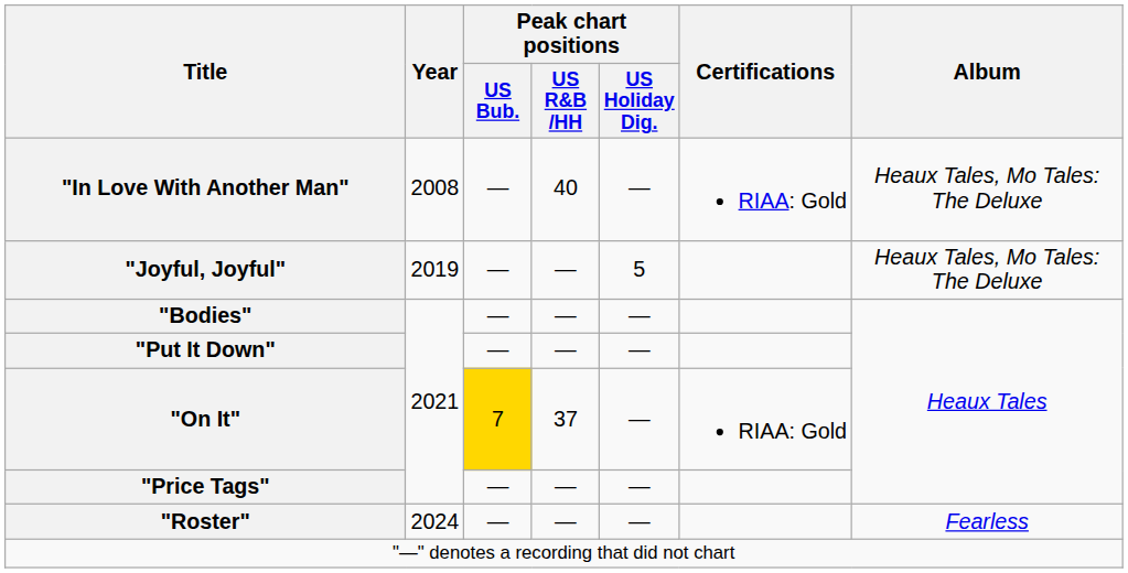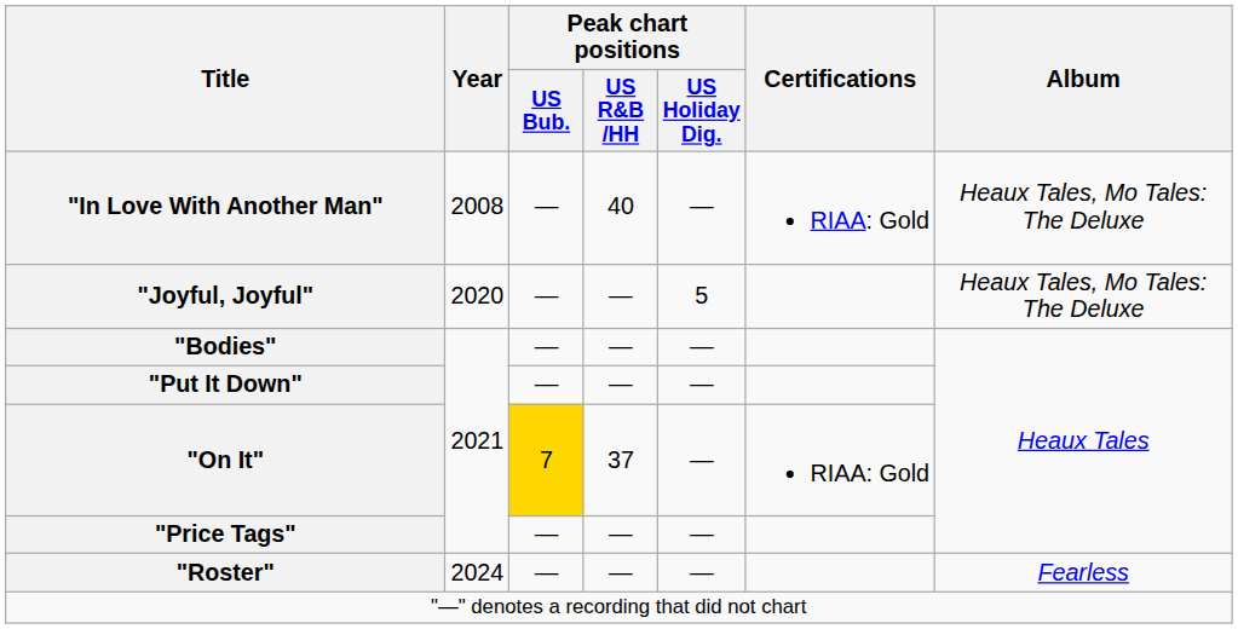"Joyful, Joyful" | Year: 2019 -> 2020
